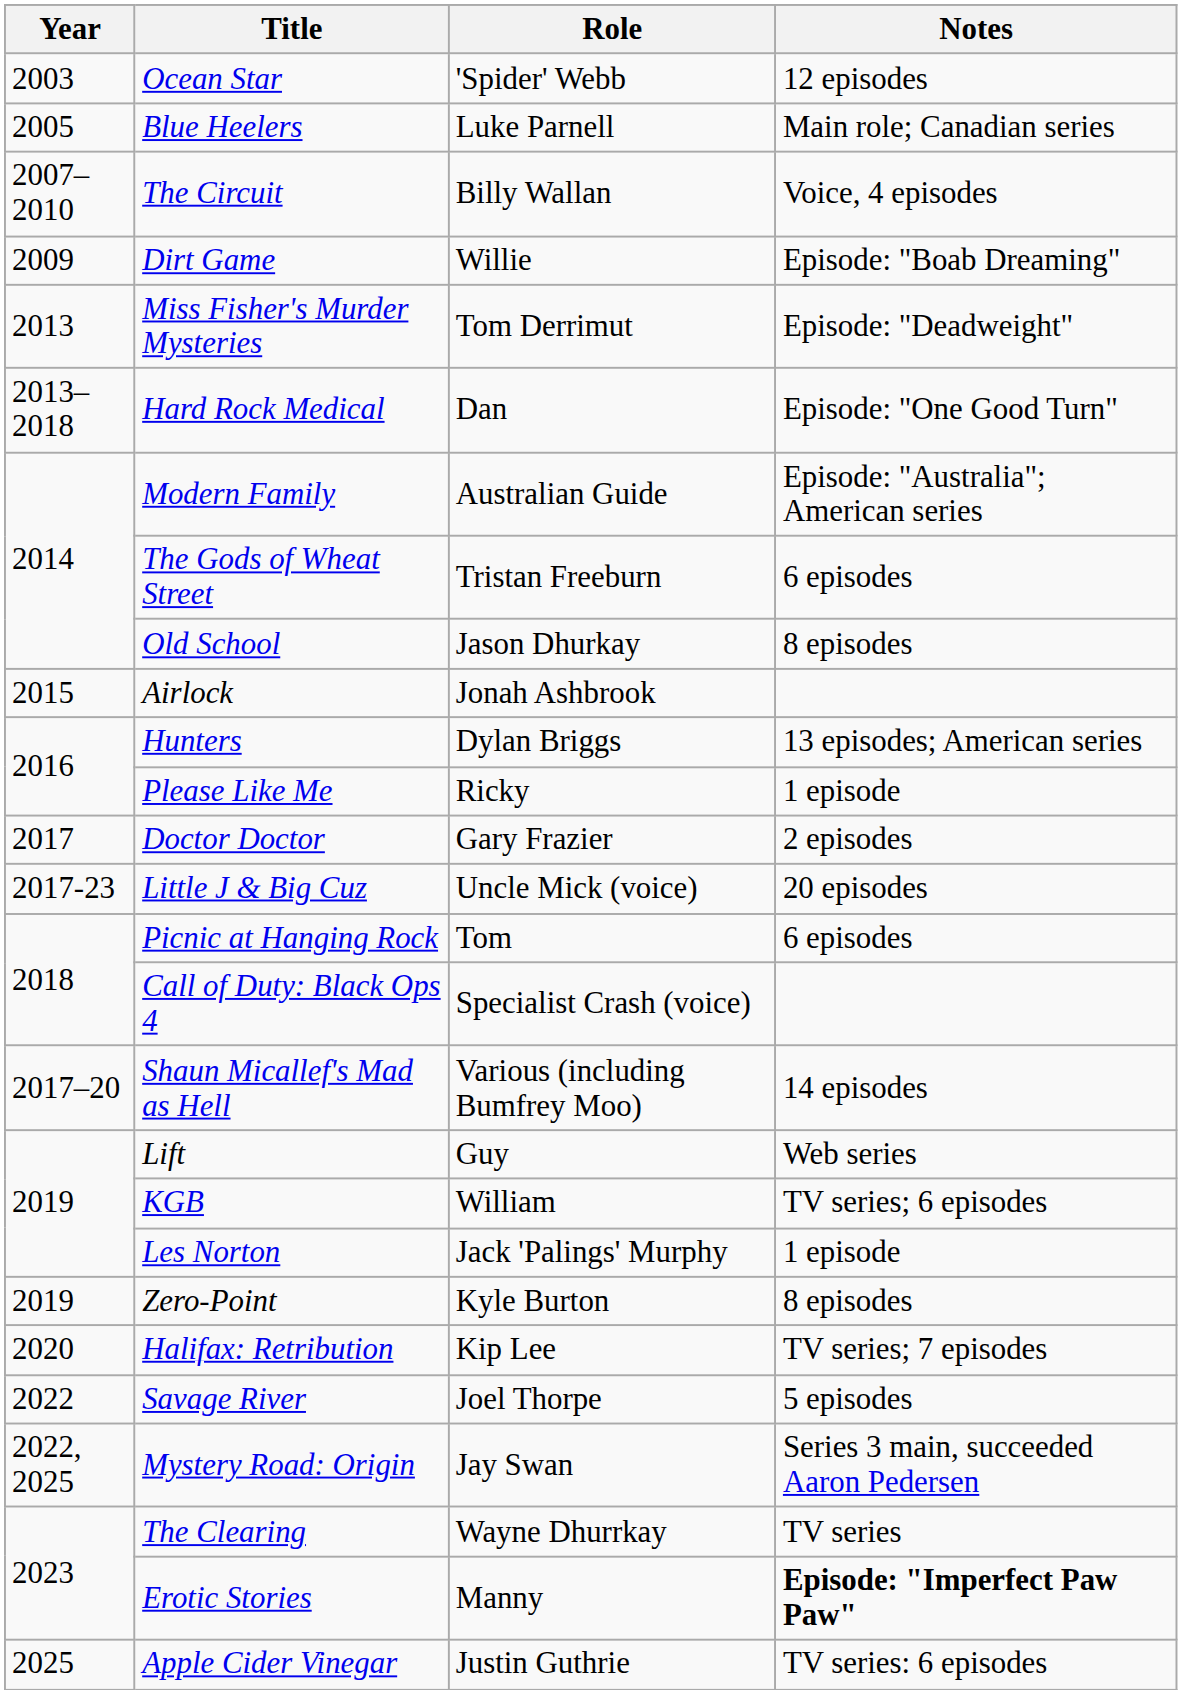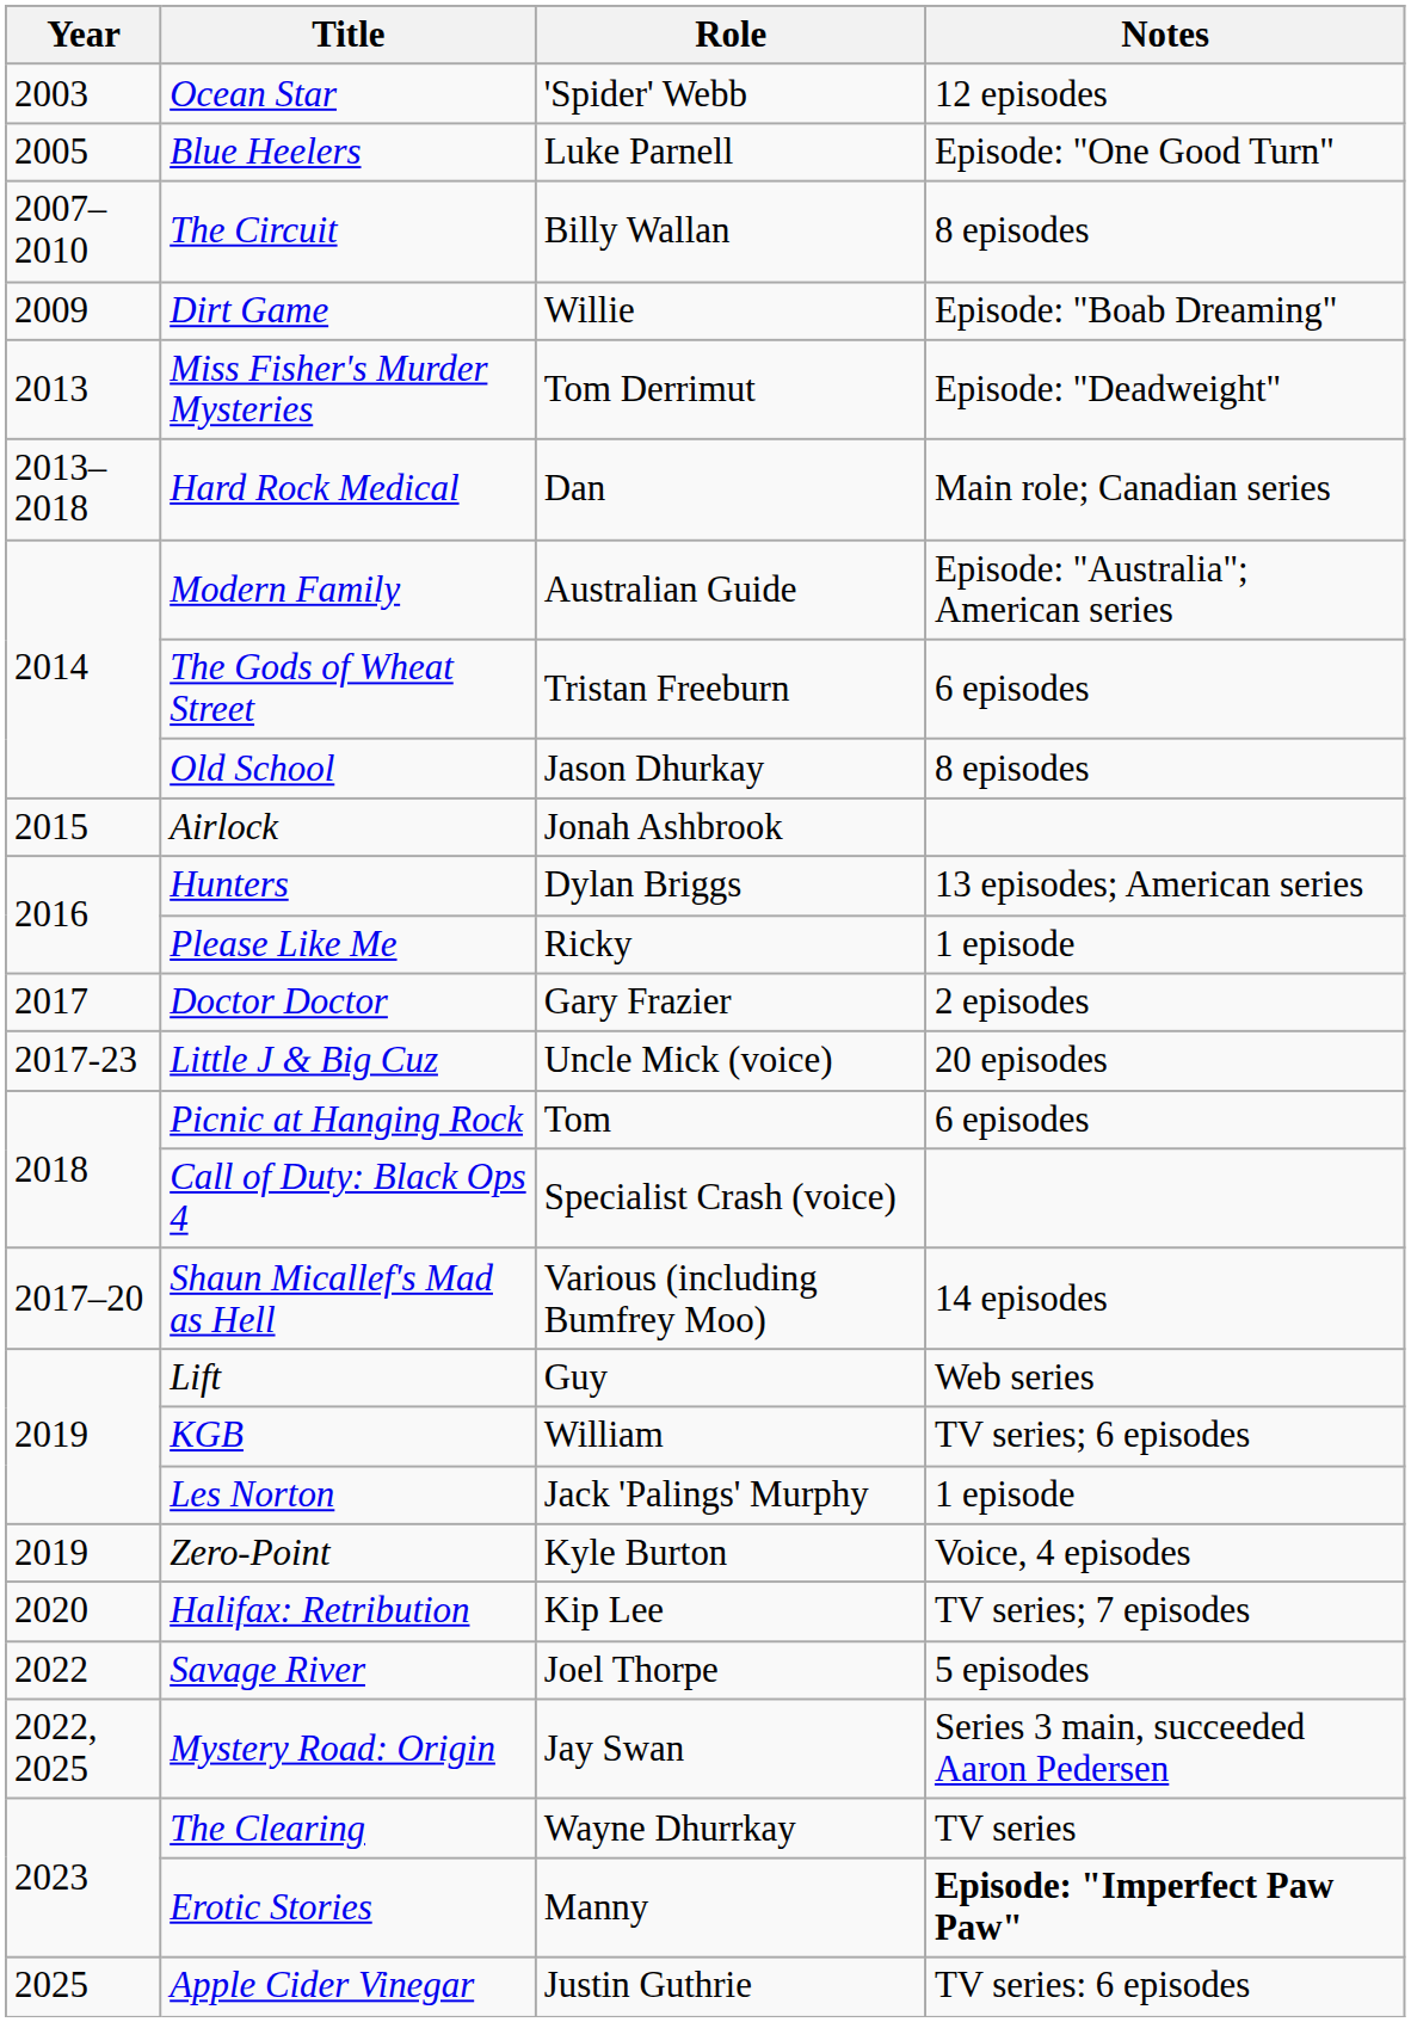Blue Heelers | Notes: Main role; Canadian series -> Episode: "One Good Turn"
The Circuit | Notes: Voice, 4 episodes -> 8 episodes
Hard Rock Medical | Notes: Episode: "One Good Turn" -> Main role; Canadian series
Zero-Point | Notes: 8 episodes -> Voice, 4 episodes
